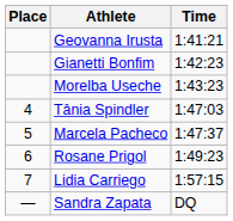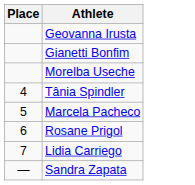- column: Time | 1:41:21 | 1:42:23 | 1:43:23 | 1:47:03 | 1:47:37 | 1:49:23 | 1:57:15 | DQ
